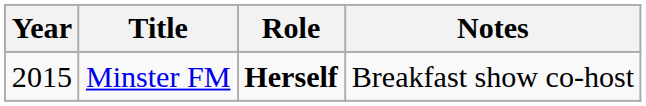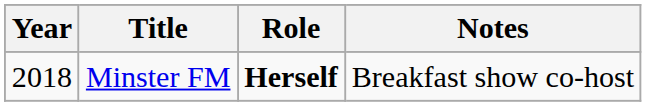Minster FM | Year: 2015 -> 2018
